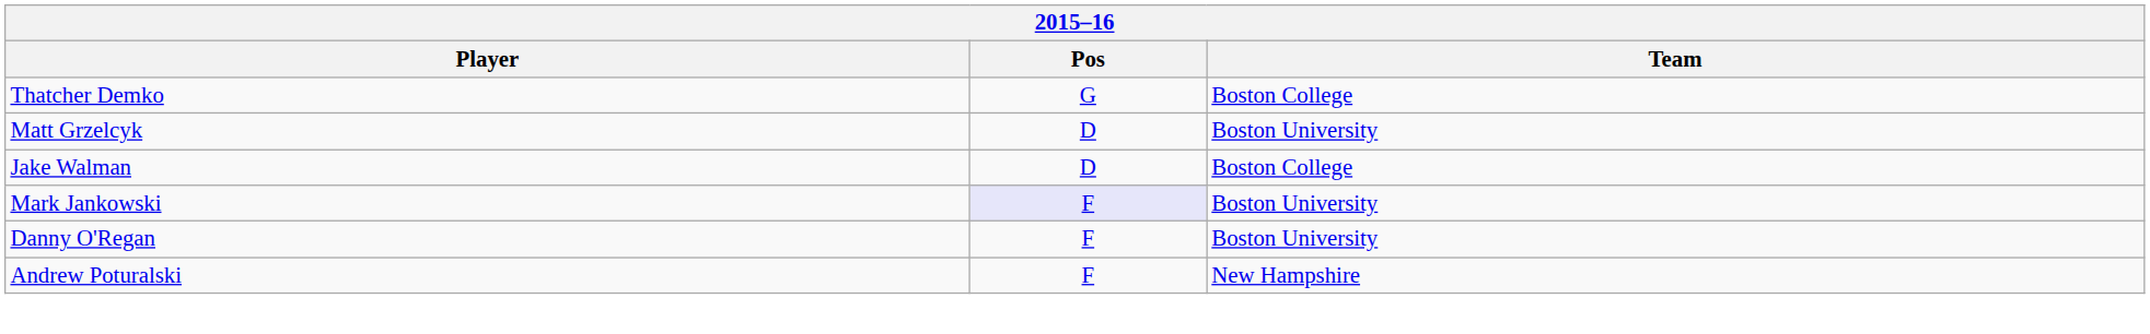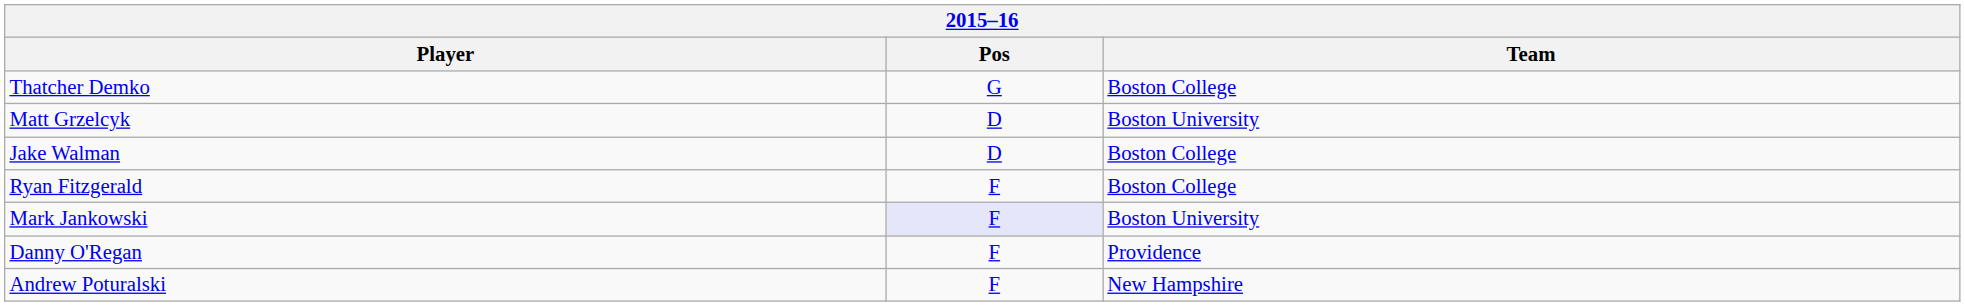+ row: Ryan Fitzgerald | F | Boston College
Danny O'Regan | Team: Boston University -> Providence
